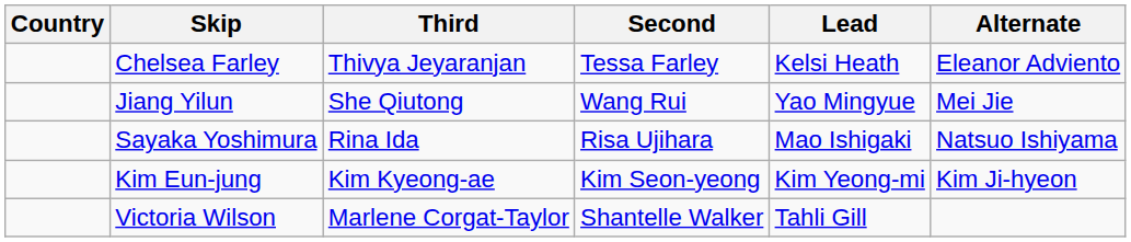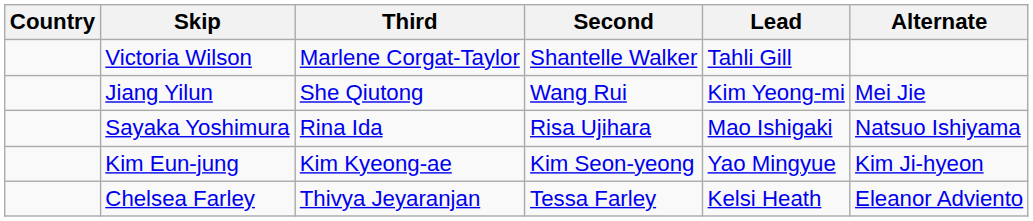rows swapped: Victoria Wilson <-> Chelsea Farley
Jiang Yilun | Lead: Yao Mingyue -> Kim Yeong-mi
Kim Eun-jung | Lead: Kim Yeong-mi -> Yao Mingyue
